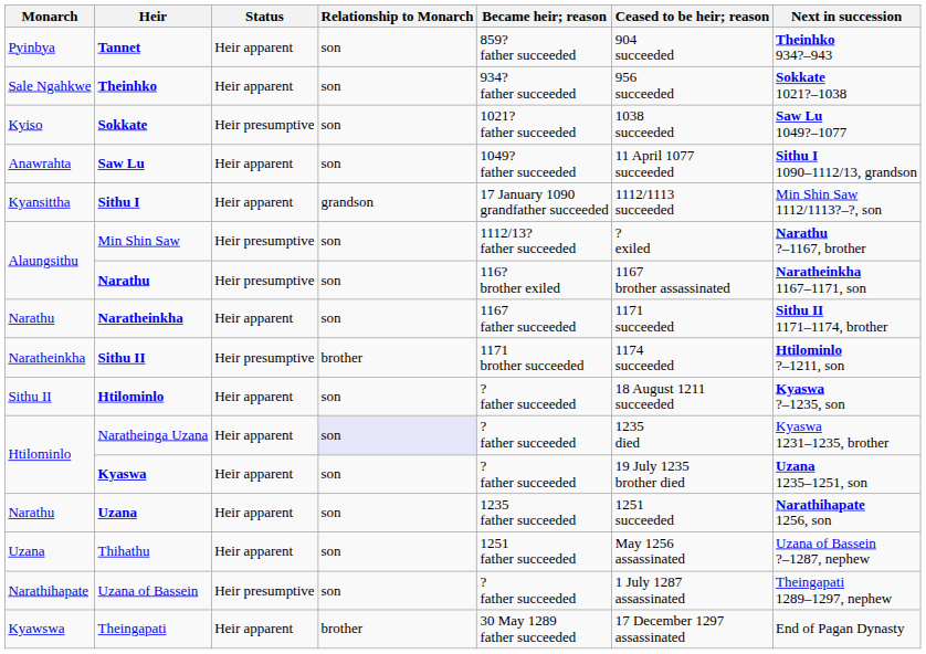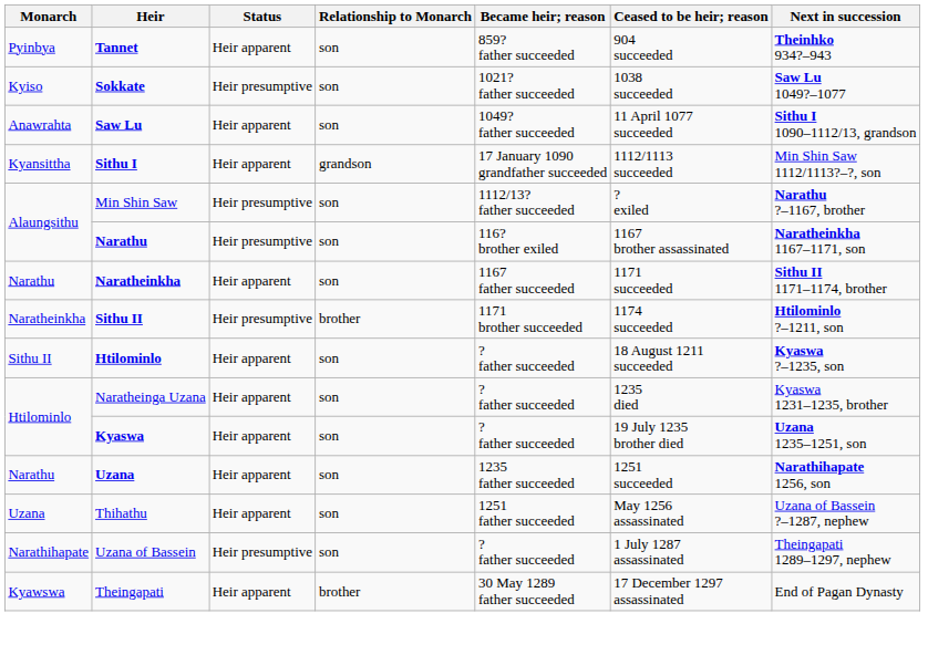- row: Sale Ngahkwe | Theinhko | Heir apparent | son | 934? father succeeded | 956 succeeded | Sokkate 1021?–1038
Naratheinga Uzana | Relationship to Monarch: lavender background -> no background
